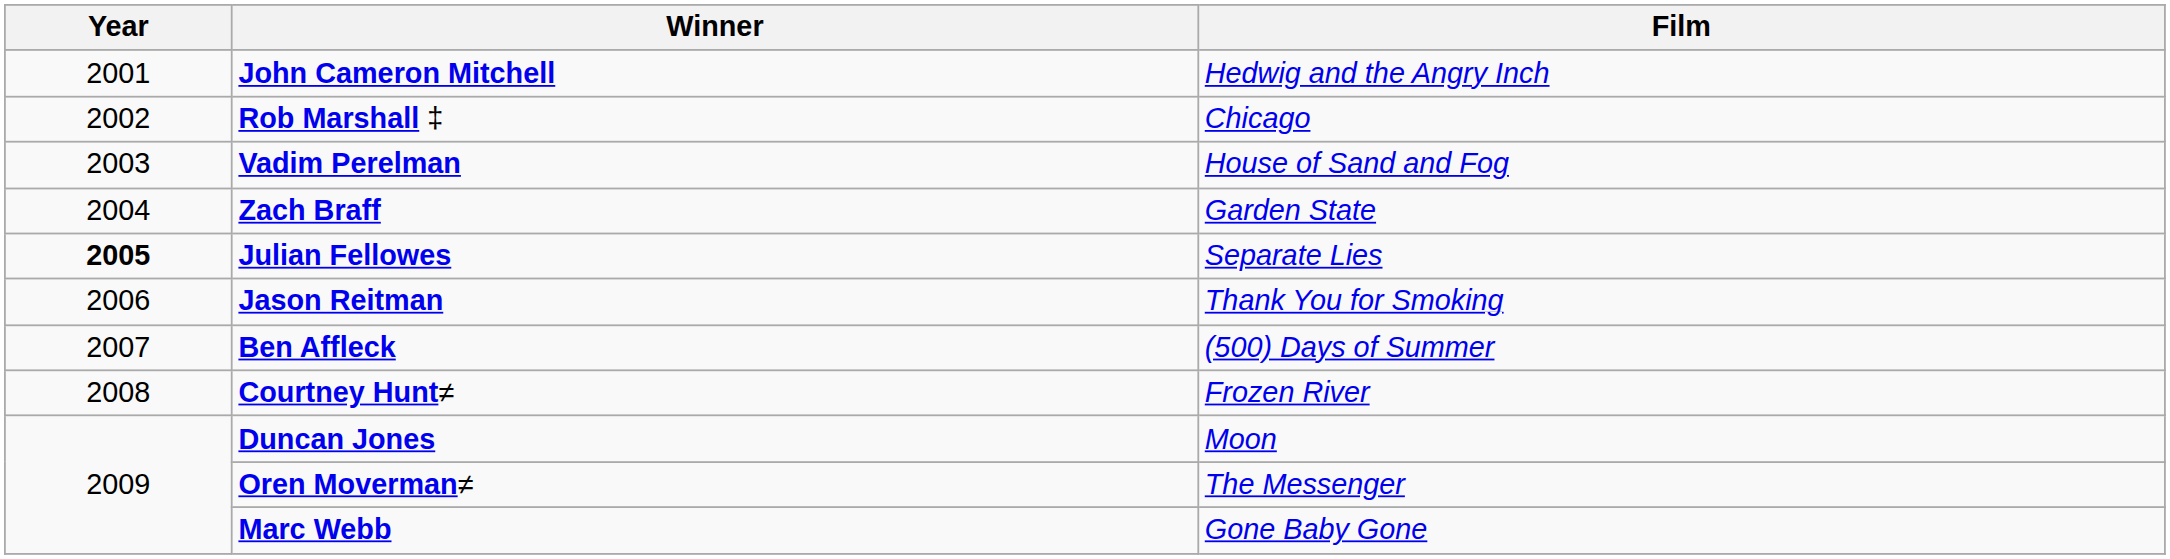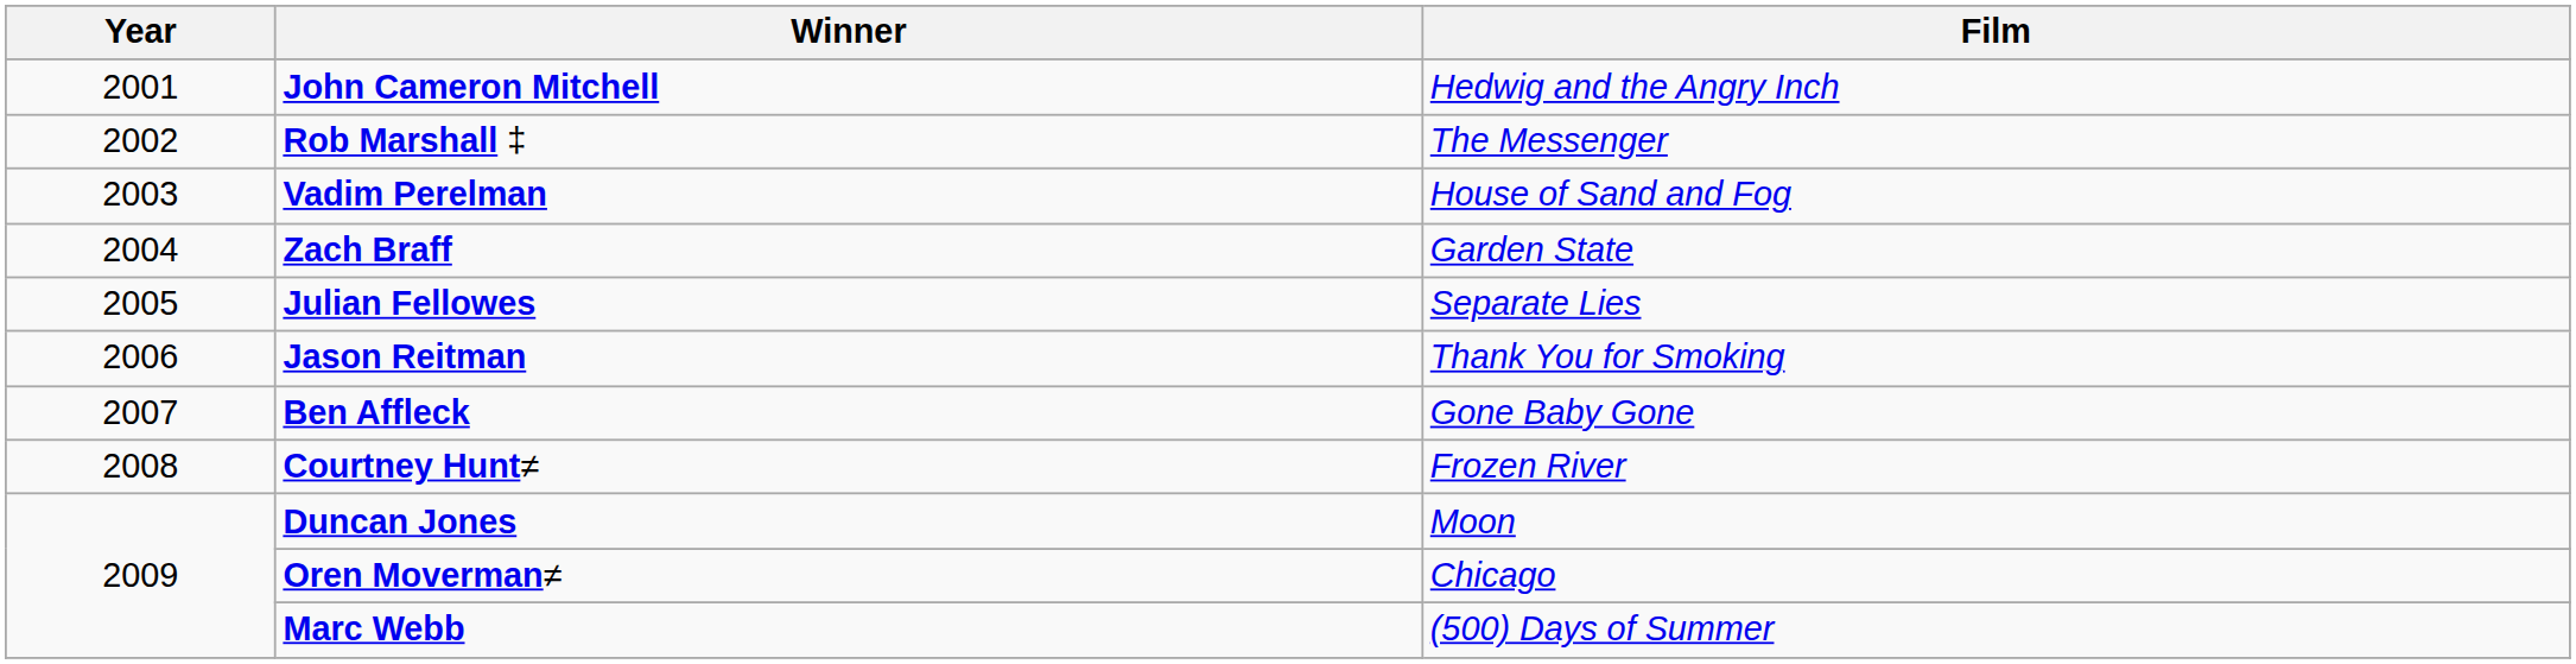Rob Marshall ‡ | Film: Chicago -> The Messenger
Julian Fellowes | Year: bold -> normal
Ben Affleck | Film: (500) Days of Summer -> Gone Baby Gone
Oren Moverman≠ | Film: The Messenger -> Chicago
Marc Webb | Film: Gone Baby Gone -> (500) Days of Summer
